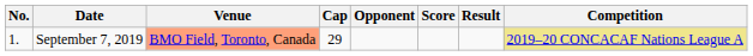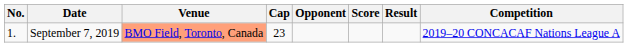September 7, 2019 | Cap: 29 -> 23
September 7, 2019 | Competition: khaki background -> no background
